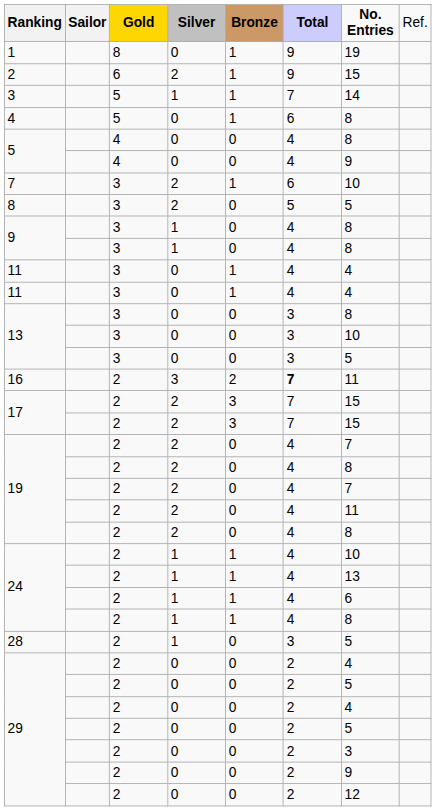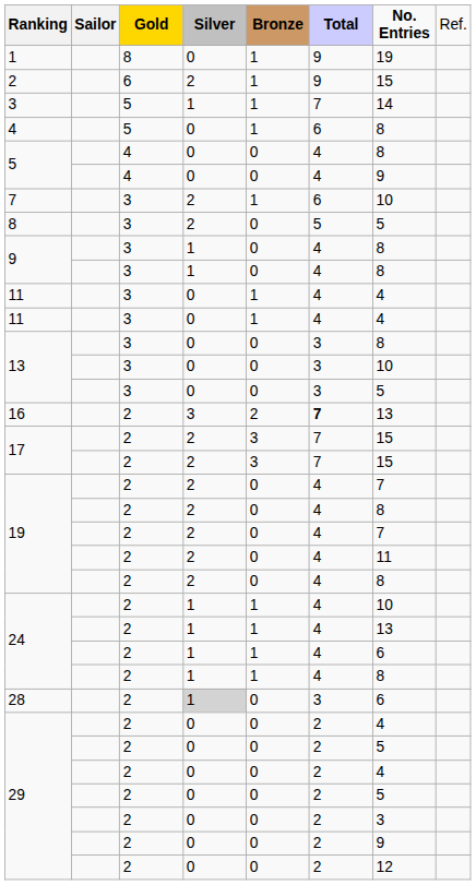16 | column 7: 11 -> 13
28 | column 4: no background -> lightgrey background
28 | column 7: 5 -> 6
